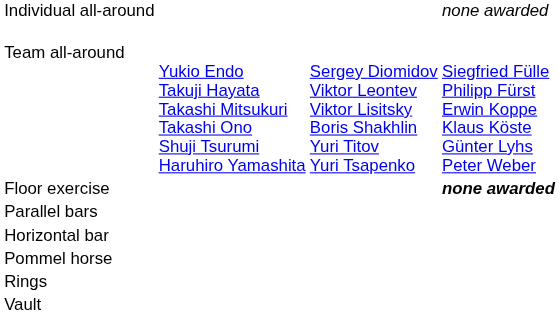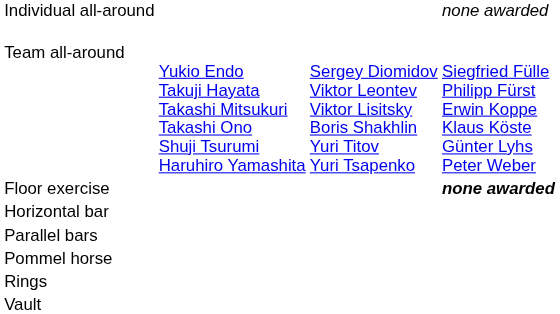rows swapped: Horizontal bar <-> Parallel bars
